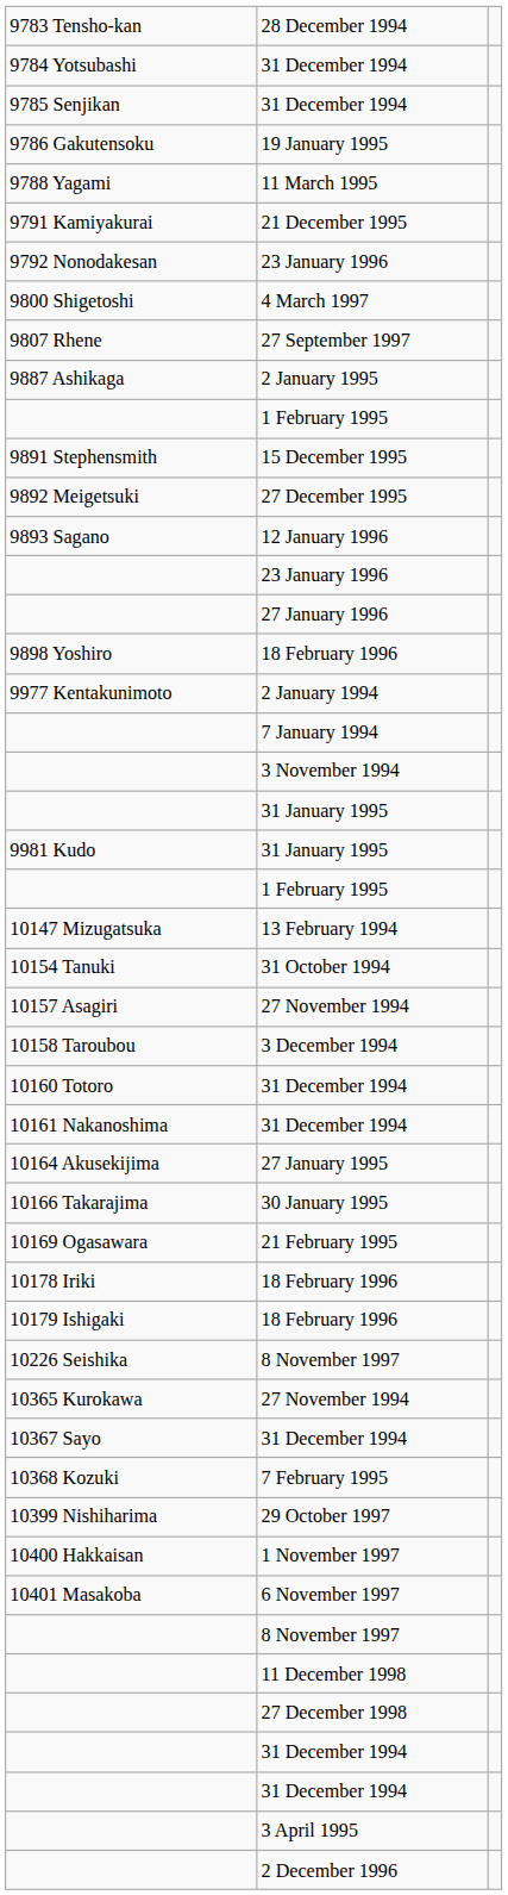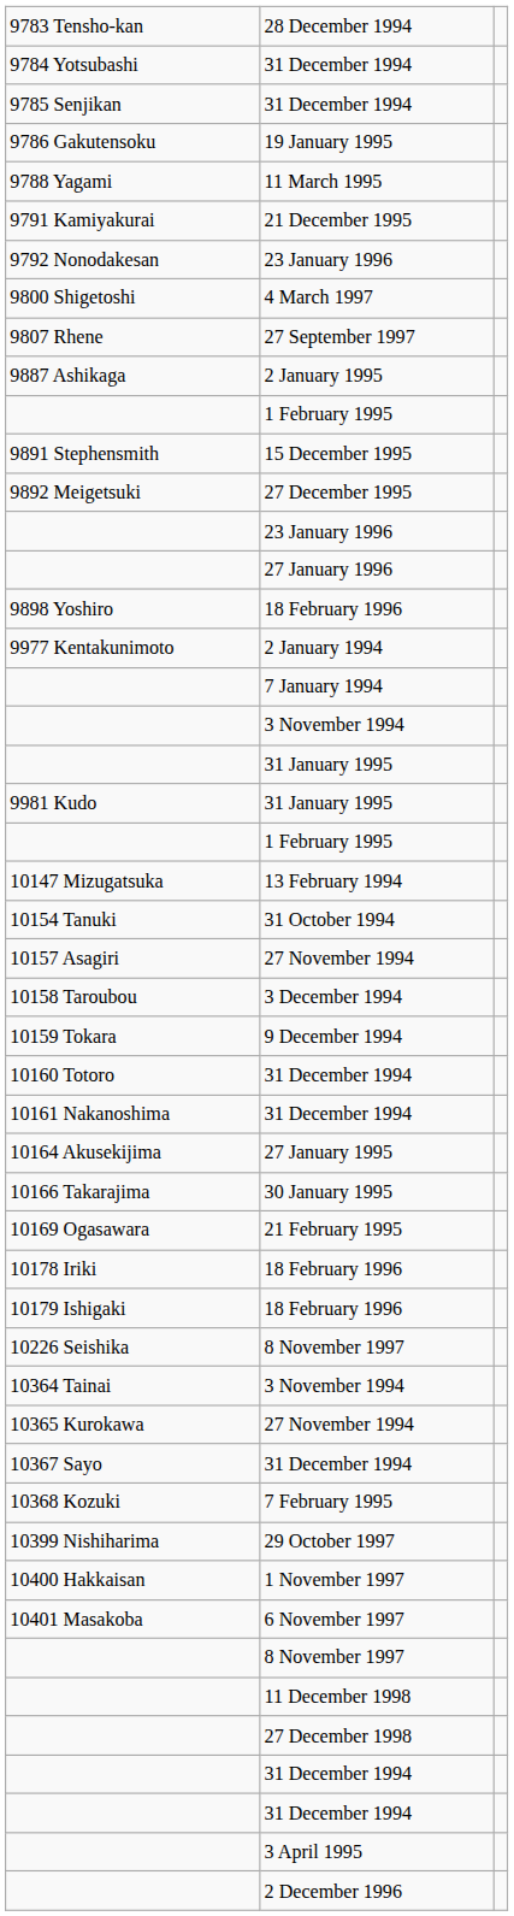- row: 9893 Sagano | 12 January 1996
+ row: 10159 Tokara | 9 December 1994
+ row: 10364 Tainai | 3 November 1994
